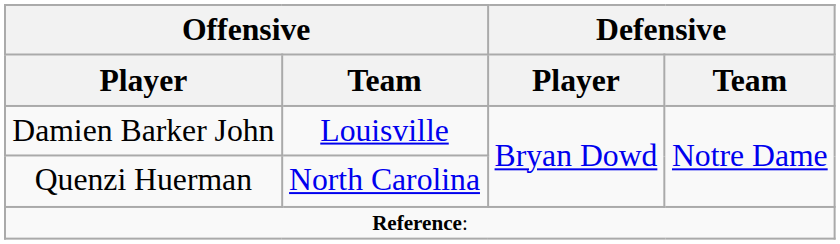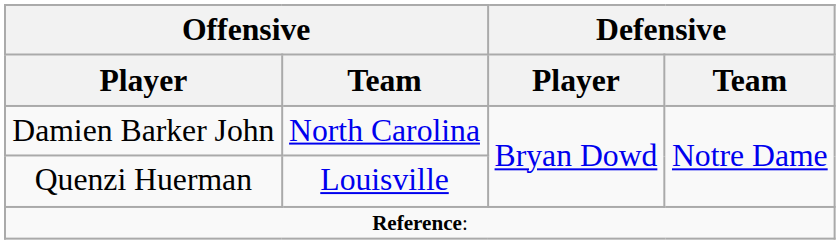Damien Barker John | Offensive / Team: Louisville -> North Carolina
Quenzi Huerman | Offensive / Team: North Carolina -> Louisville
